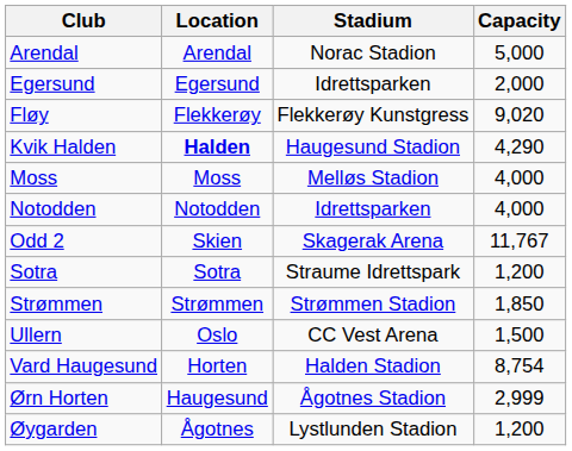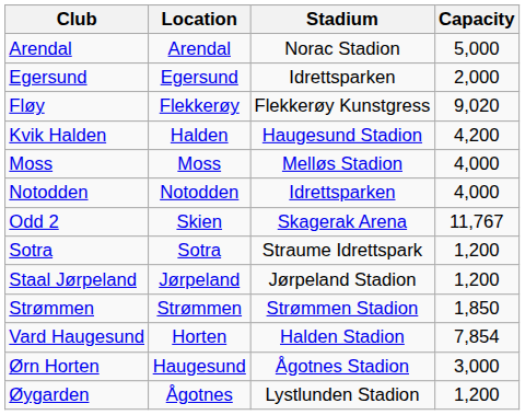Kvik Halden | Location: bold -> normal
Kvik Halden | Capacity: 4,290 -> 4,200
+ row: Staal Jørpeland | Jørpeland | Jørpeland Stadion | 1,200
- row: Ullern | Oslo | CC Vest Arena | 1,500
Vard Haugesund | Capacity: 8,754 -> 7,854
Ørn Horten | Capacity: 2,999 -> 3,000
